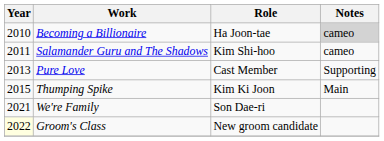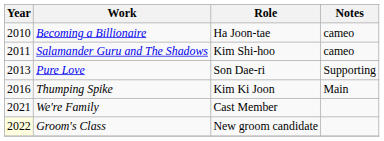Becoming a Billionaire | Notes: lightgrey background -> no background
Pure Love | Role: Cast Member -> Son Dae-ri
Thumping Spike | Year: 2015 -> 2016
We're Family | Role: Son Dae-ri -> Cast Member
